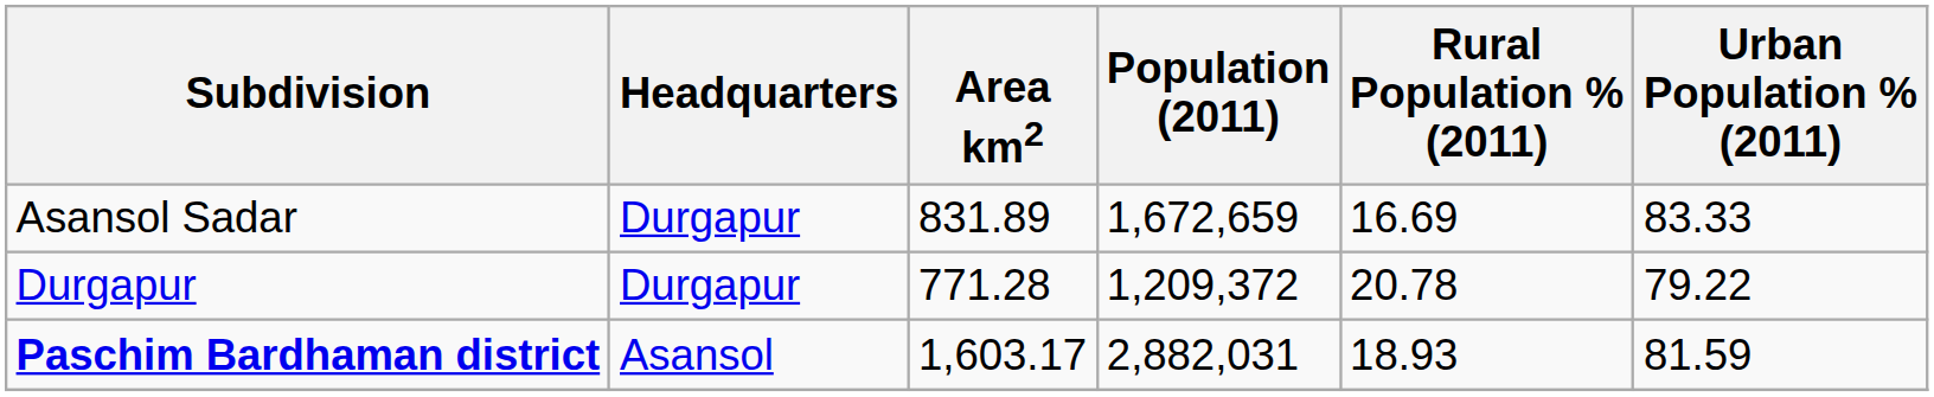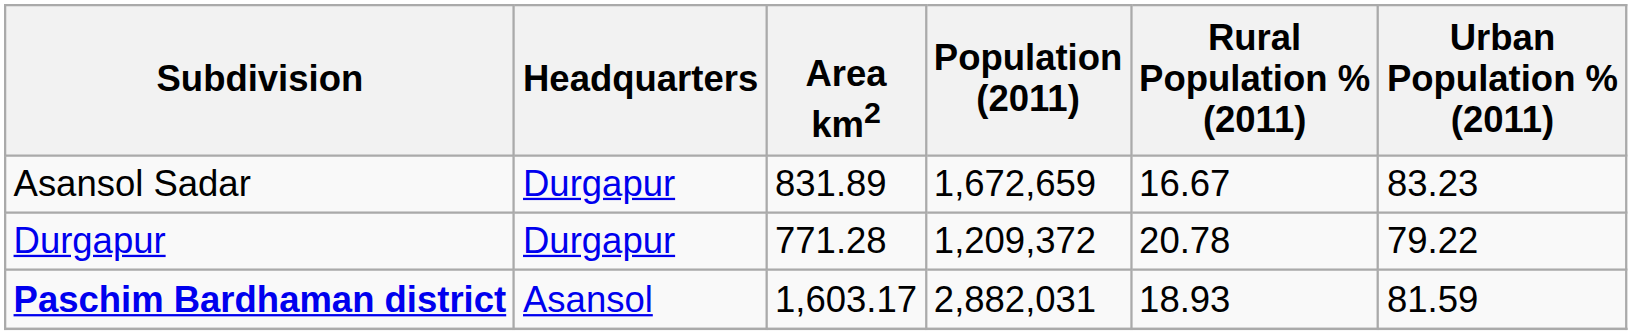Asansol Sadar | Rural Population % (2011): 16.69 -> 16.67
Asansol Sadar | Urban Population % (2011): 83.33 -> 83.23
